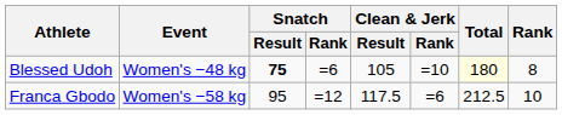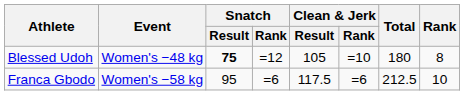Blessed Udoh | Snatch / Rank: =6 -> =12
Blessed Udoh | Total: lightyellow background -> no background
Franca Gbodo | Snatch / Rank: =12 -> =6
